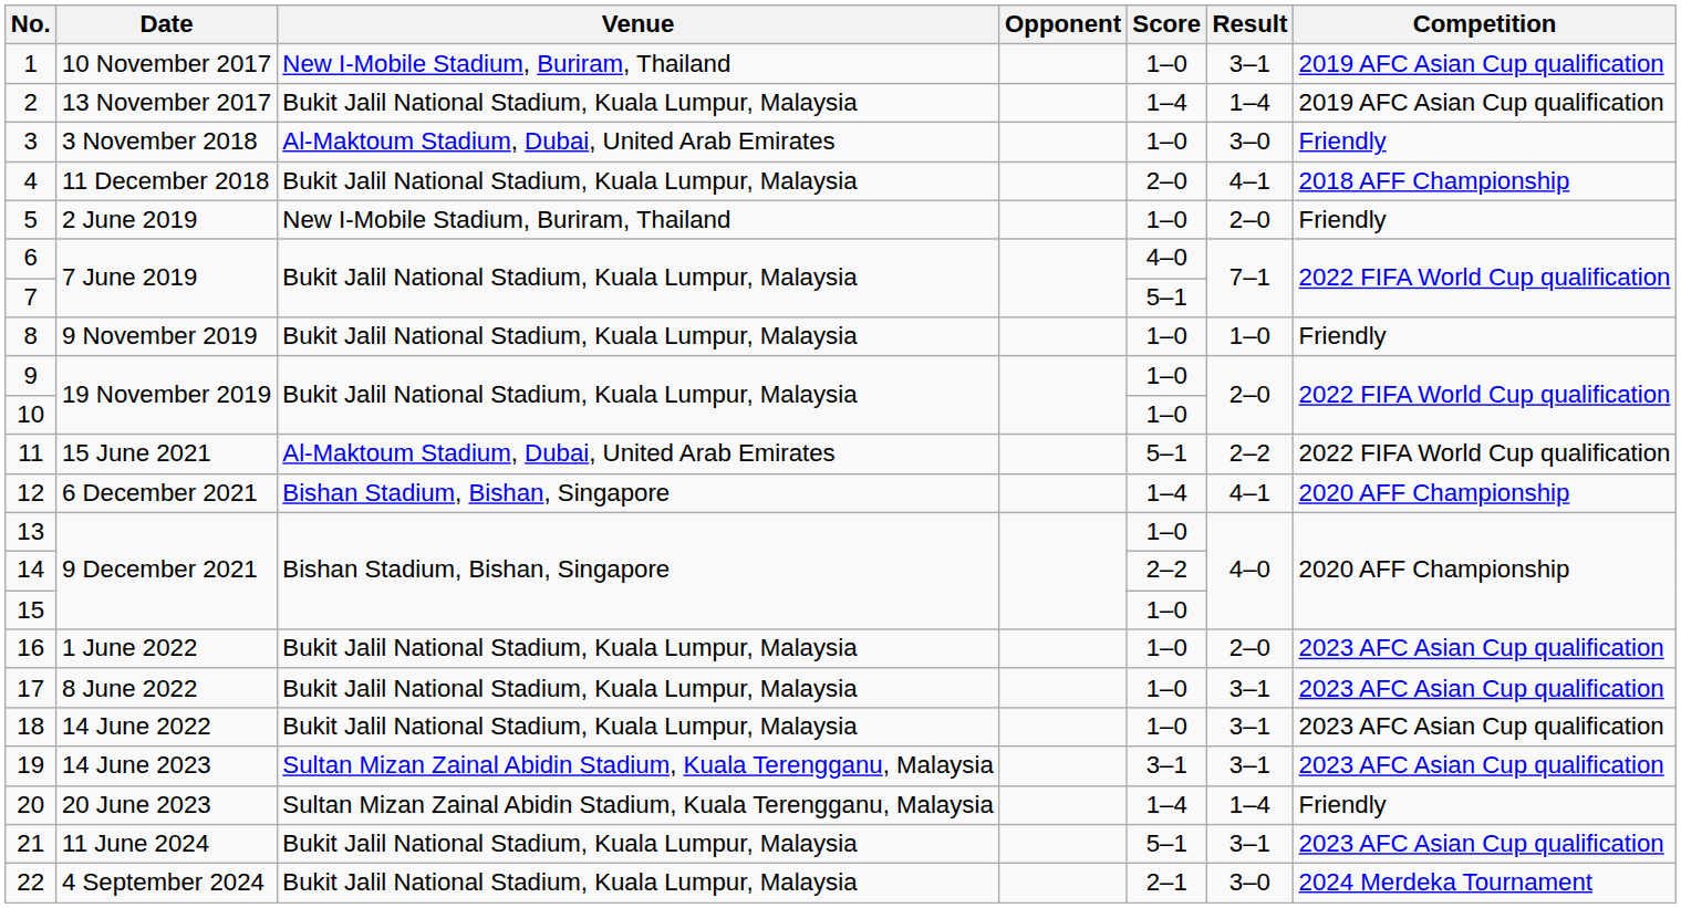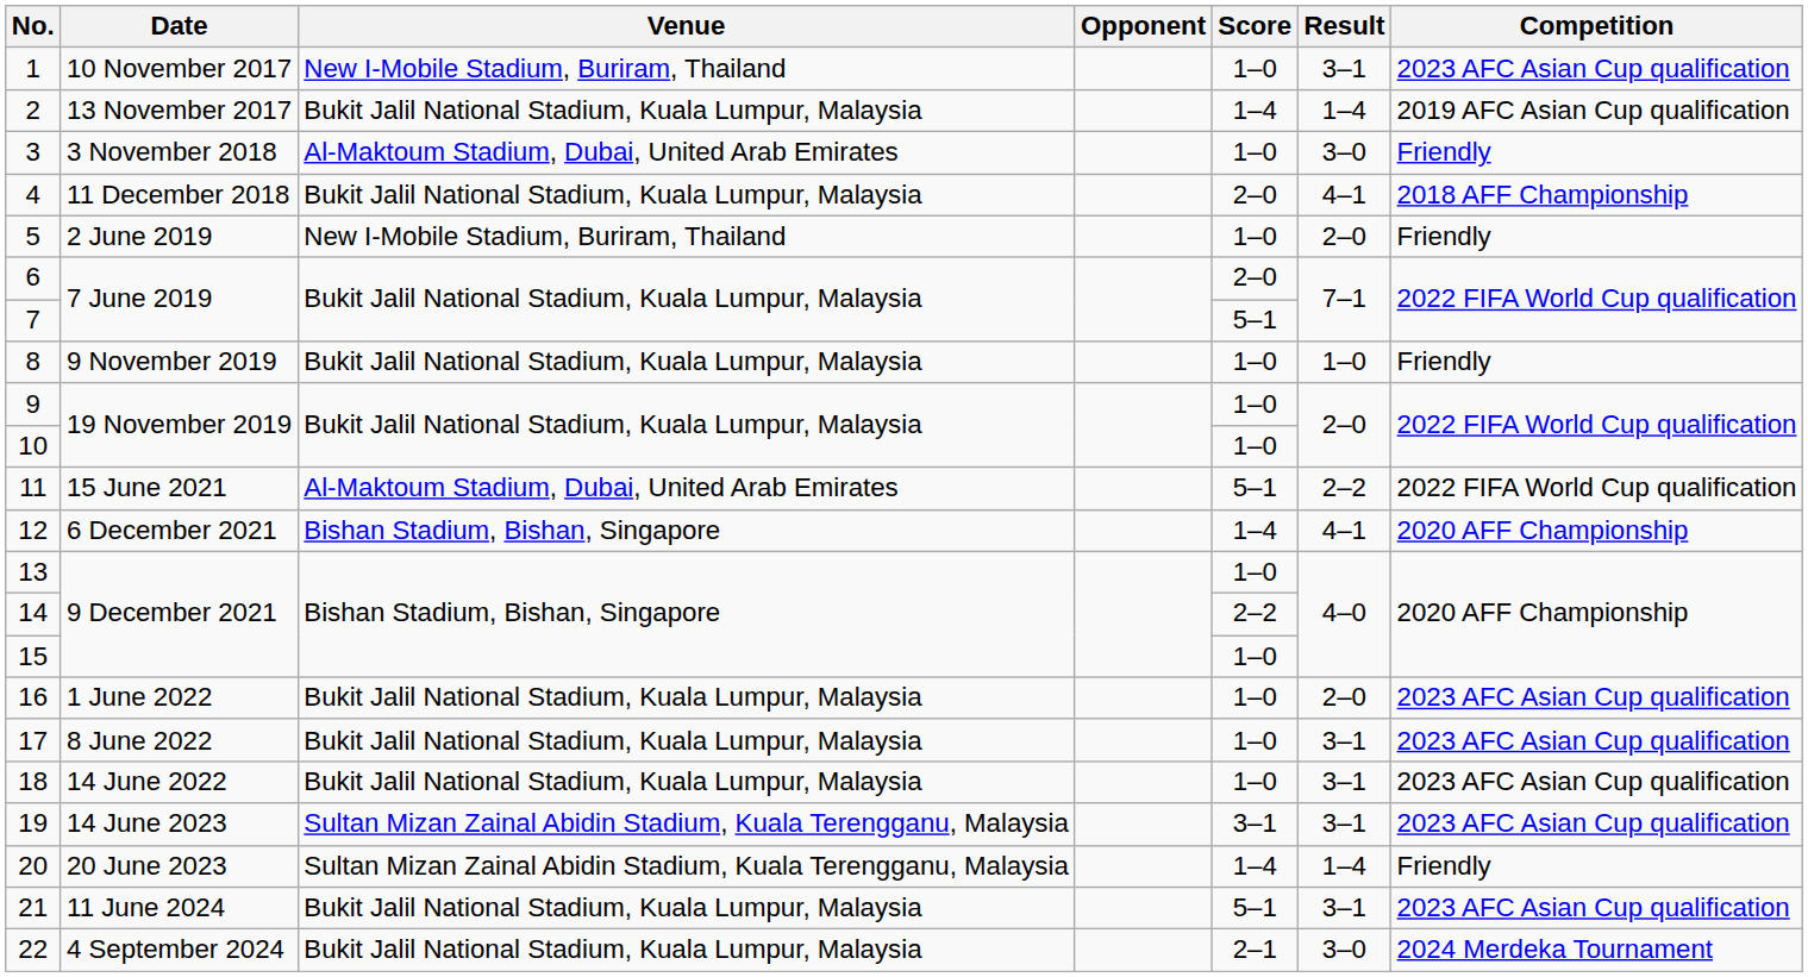1 | Competition: 2019 AFC Asian Cup qualification -> 2023 AFC Asian Cup qualification
6 | Score: 4–0 -> 2–0
